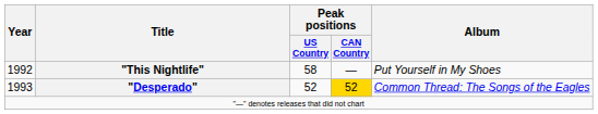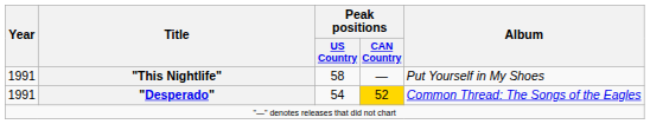"This Nightlife" | Year: 1992 -> 1991
"Desperado" | Year: 1993 -> 1991
"Desperado" | Peak positions / US Country: 52 -> 54
